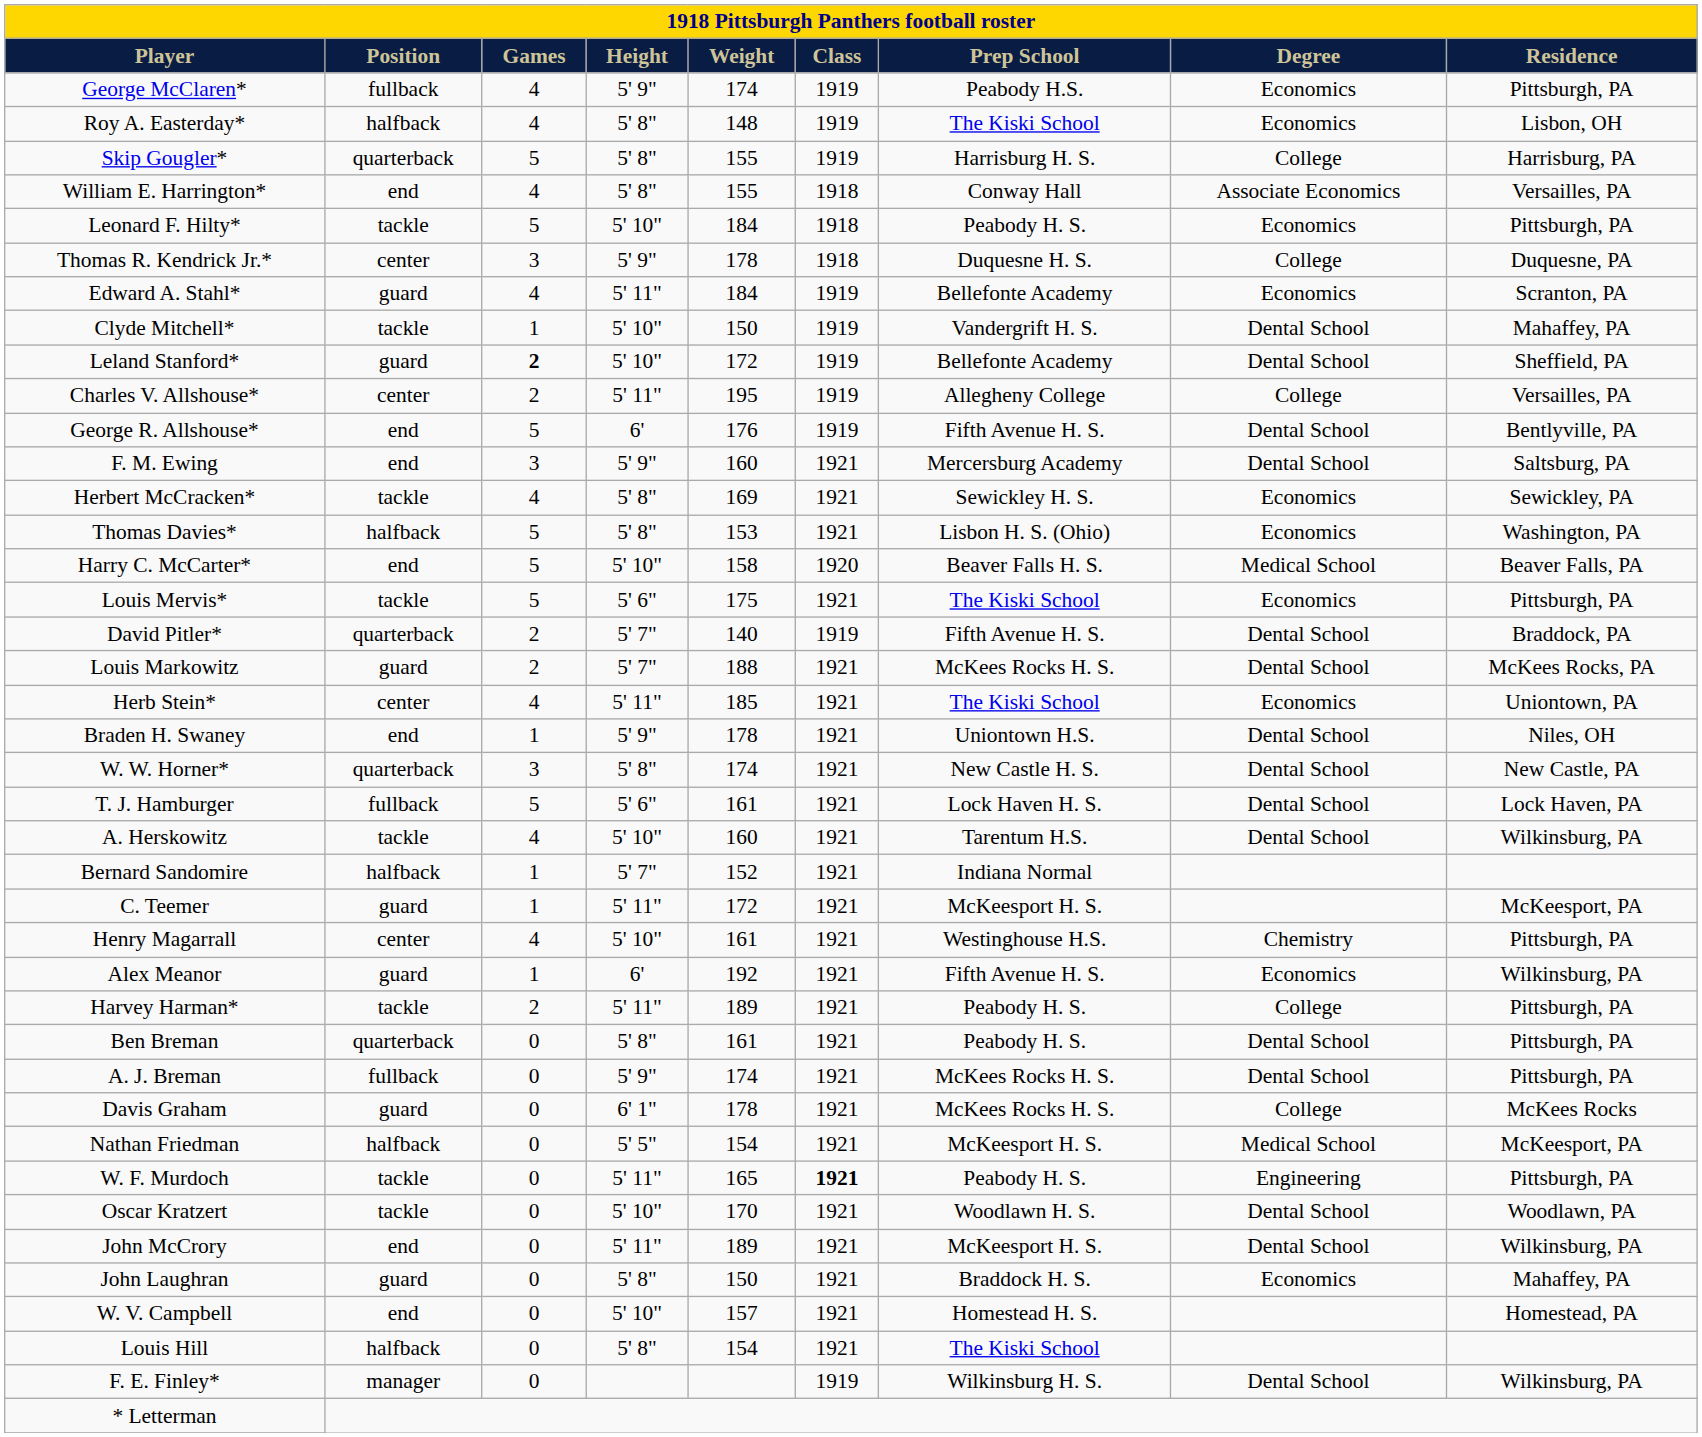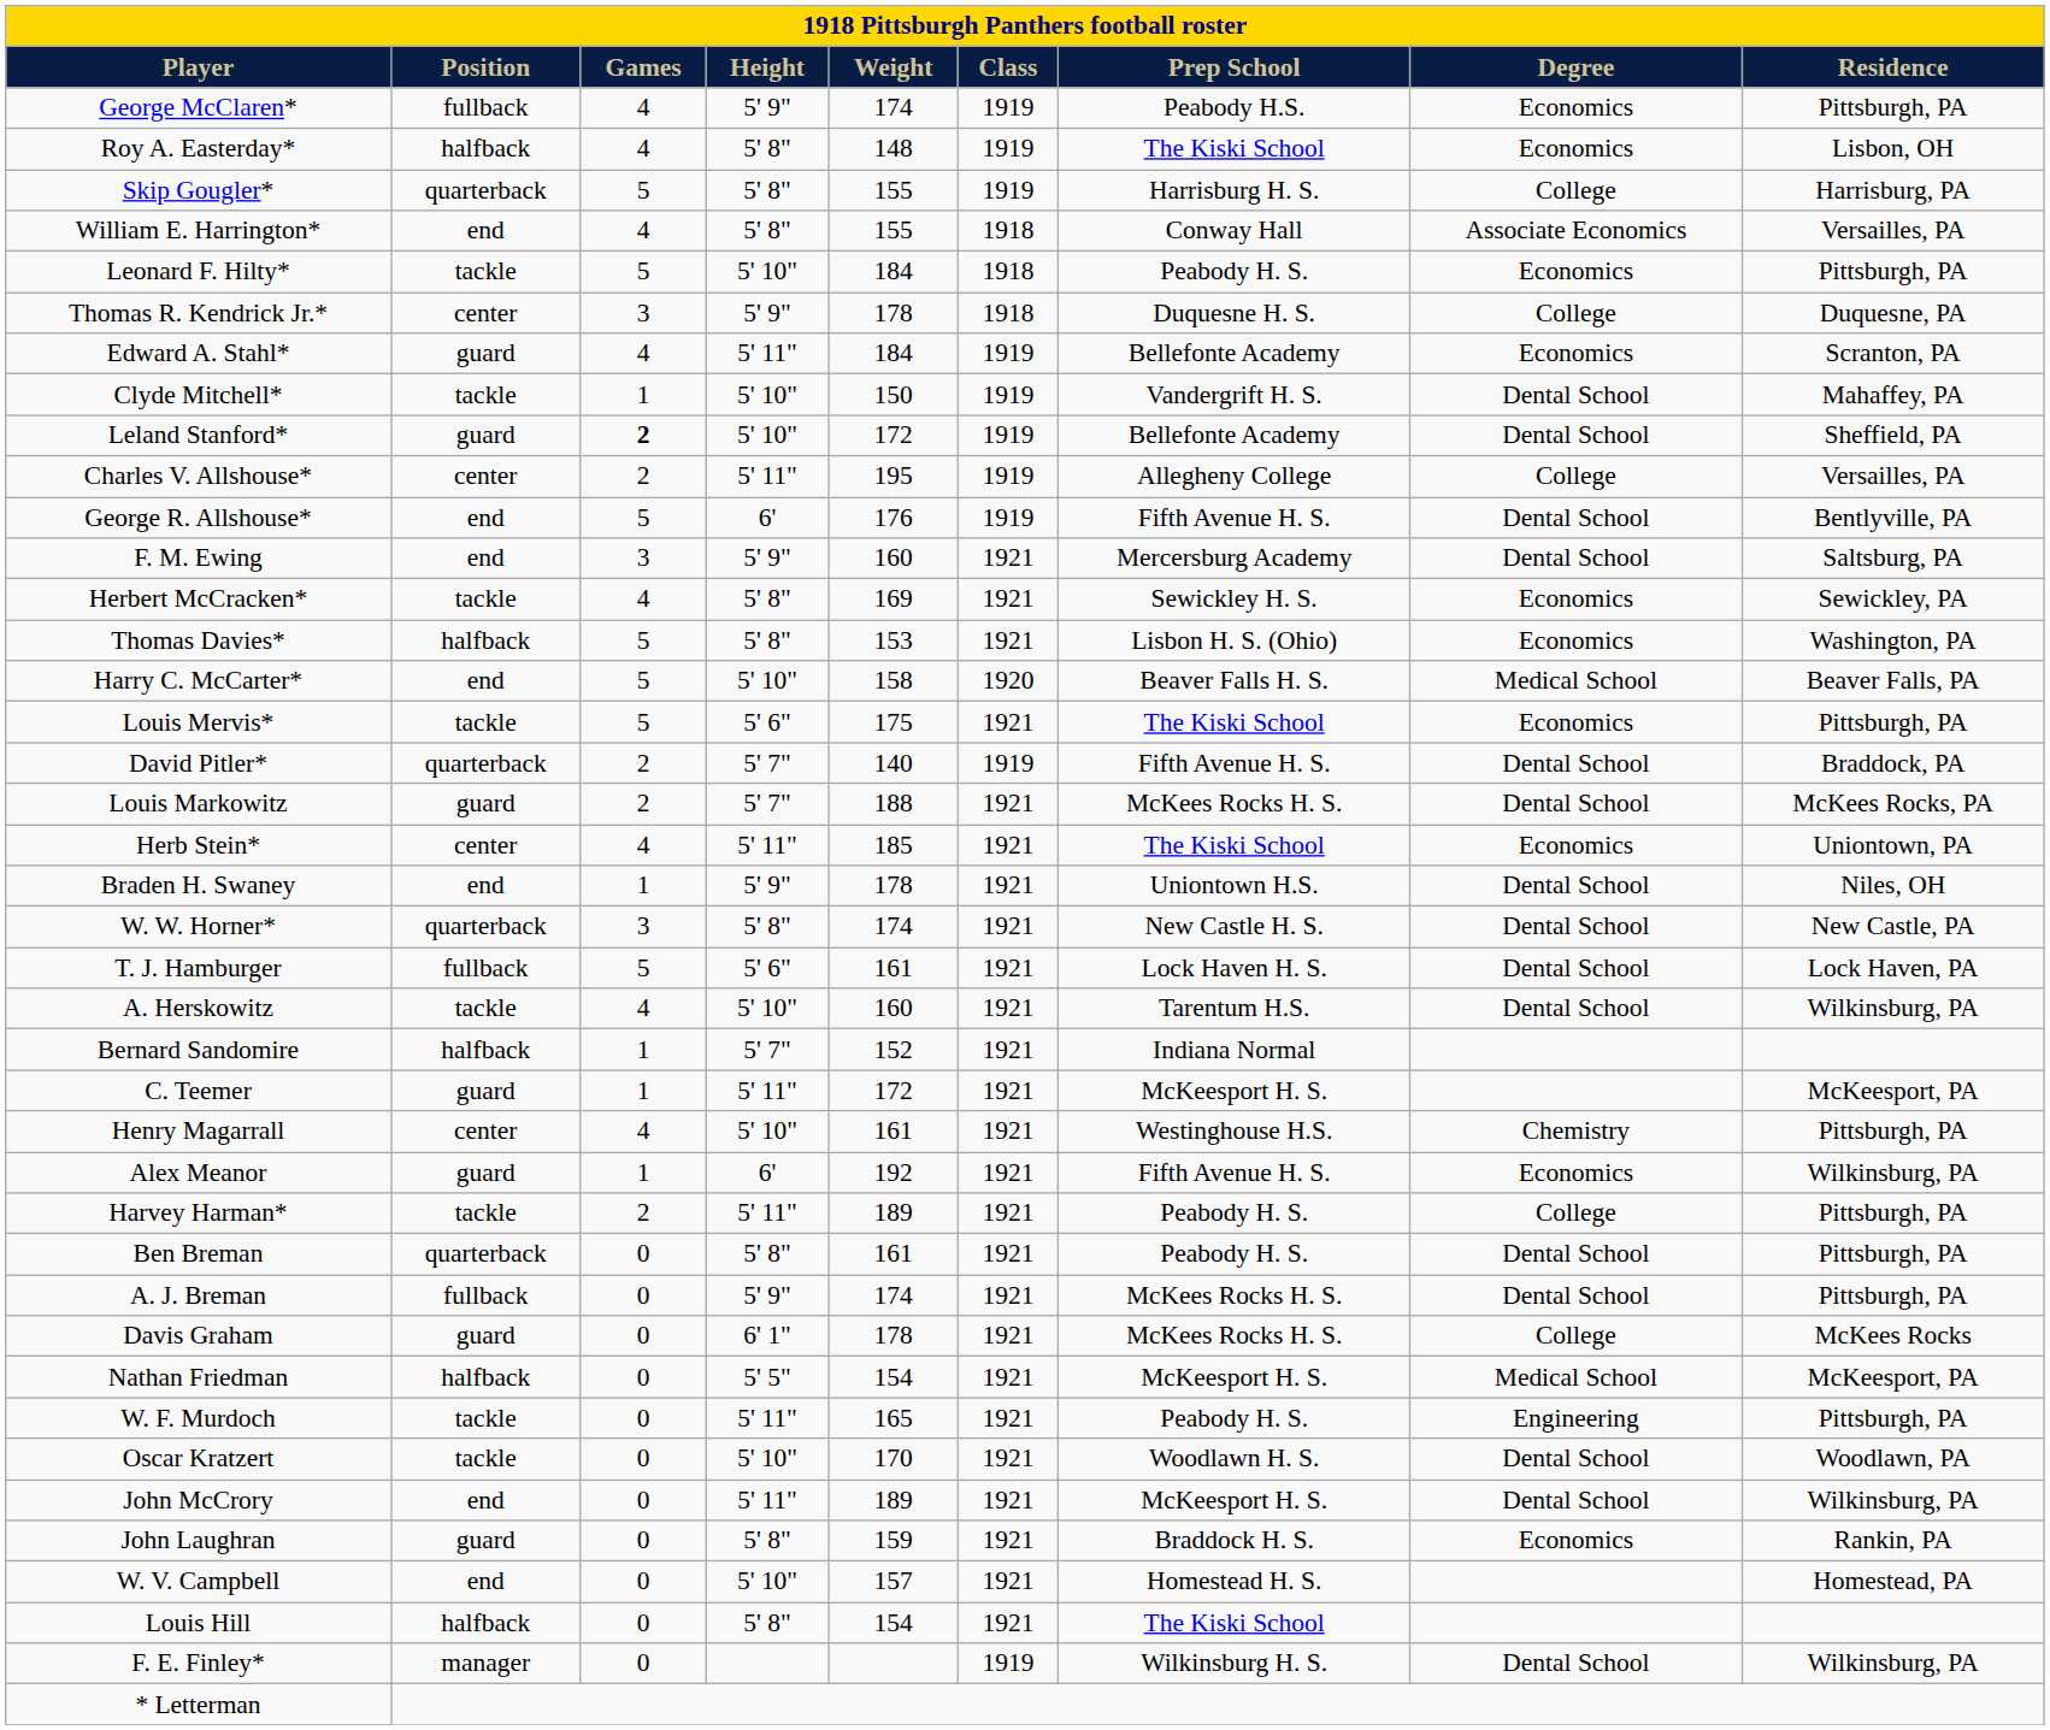W. F. Murdoch | Class: bold -> normal
John Laughran | Weight: 150 -> 159
John Laughran | Residence: Mahaffey, PA -> Rankin, PA
